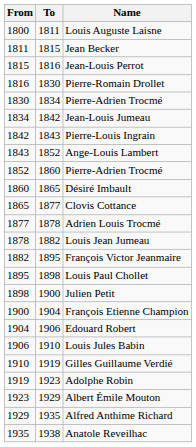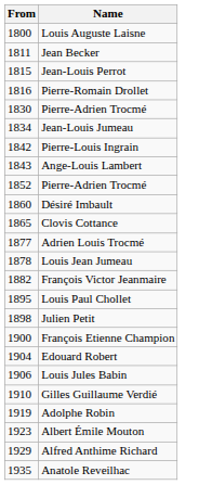- column: To | 1811 | 1815 | 1816 | 1830 | 1834 | 1842 | 1843 | 1852 | 1860 | 1865 | 1877 | 1878 | 1882 | 1895 | 1898 | 1900 | 1904 | 1906 | 1910 | 1919 | 1923 | 1929 | 1935 | 1938
